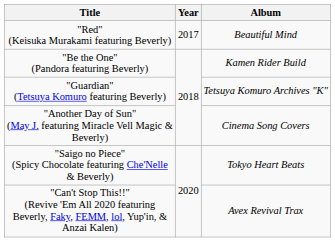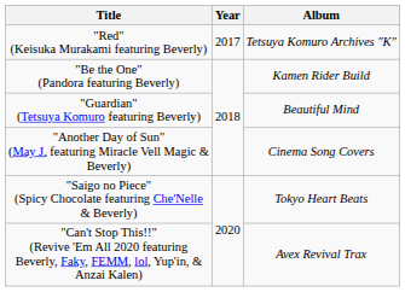"Red" (Keisuka Murakami featuring Beverly) | Album: Beautiful Mind -> Tetsuya Komuro Archives "K"
"Guardian" (Tetsuya Komuro featuring Beverly) | Album: Tetsuya Komuro Archives "K" -> Beautiful Mind
